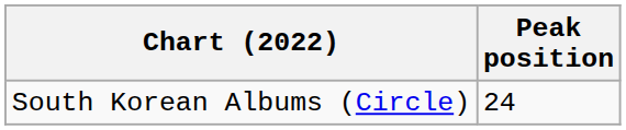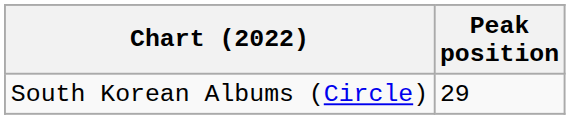South Korean Albums (Circle) | Peak position: 24 -> 29
